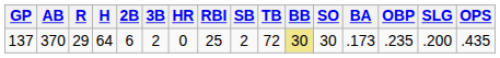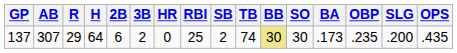137 | AB: 370 -> 307
137 | TB: 72 -> 74
